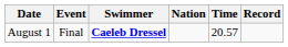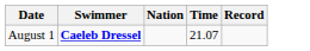- column: Event | Final
August 1 | Time: 20.57 -> 21.07
